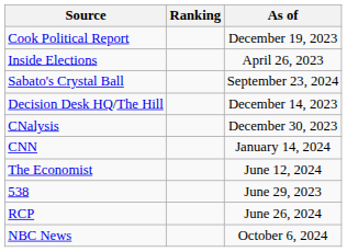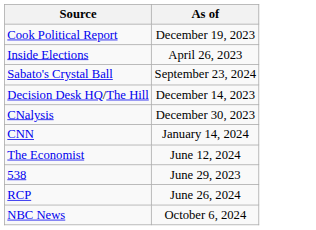- column: Ranking
